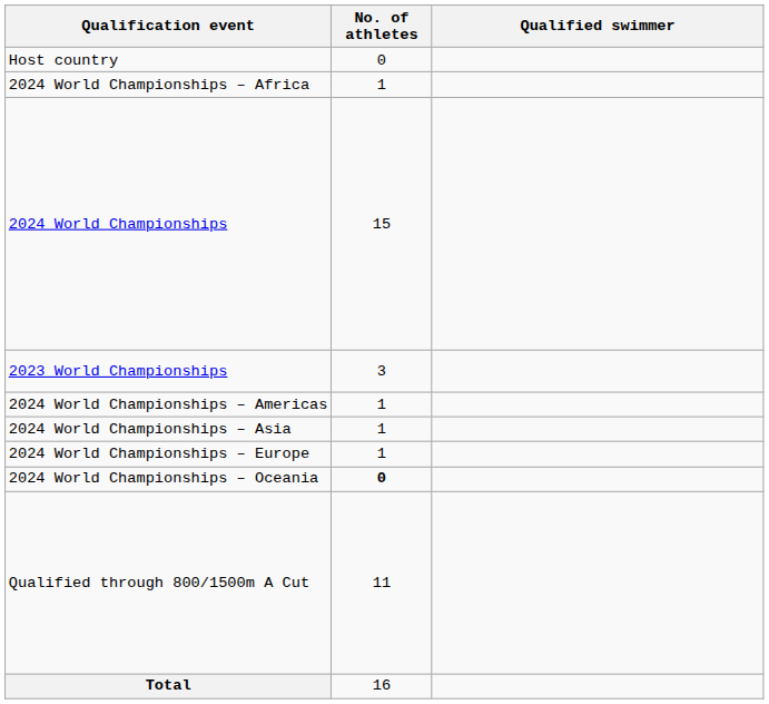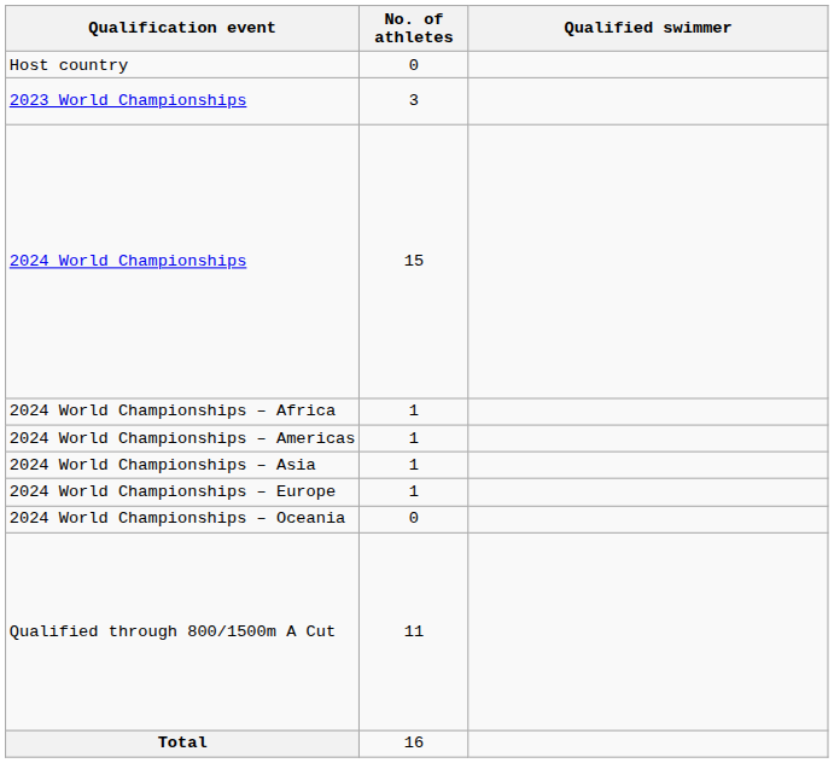rows swapped: 2023 World Championships <-> 2024 World Championships – Africa
2024 World Championships – Oceania | No. of athletes: bold -> normal
